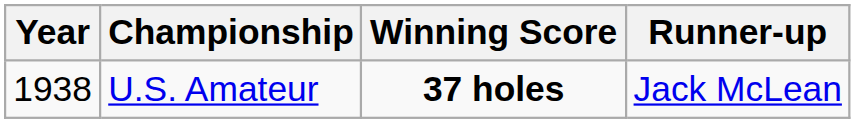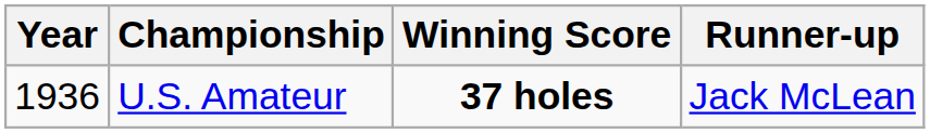U.S. Amateur | Year: 1938 -> 1936
